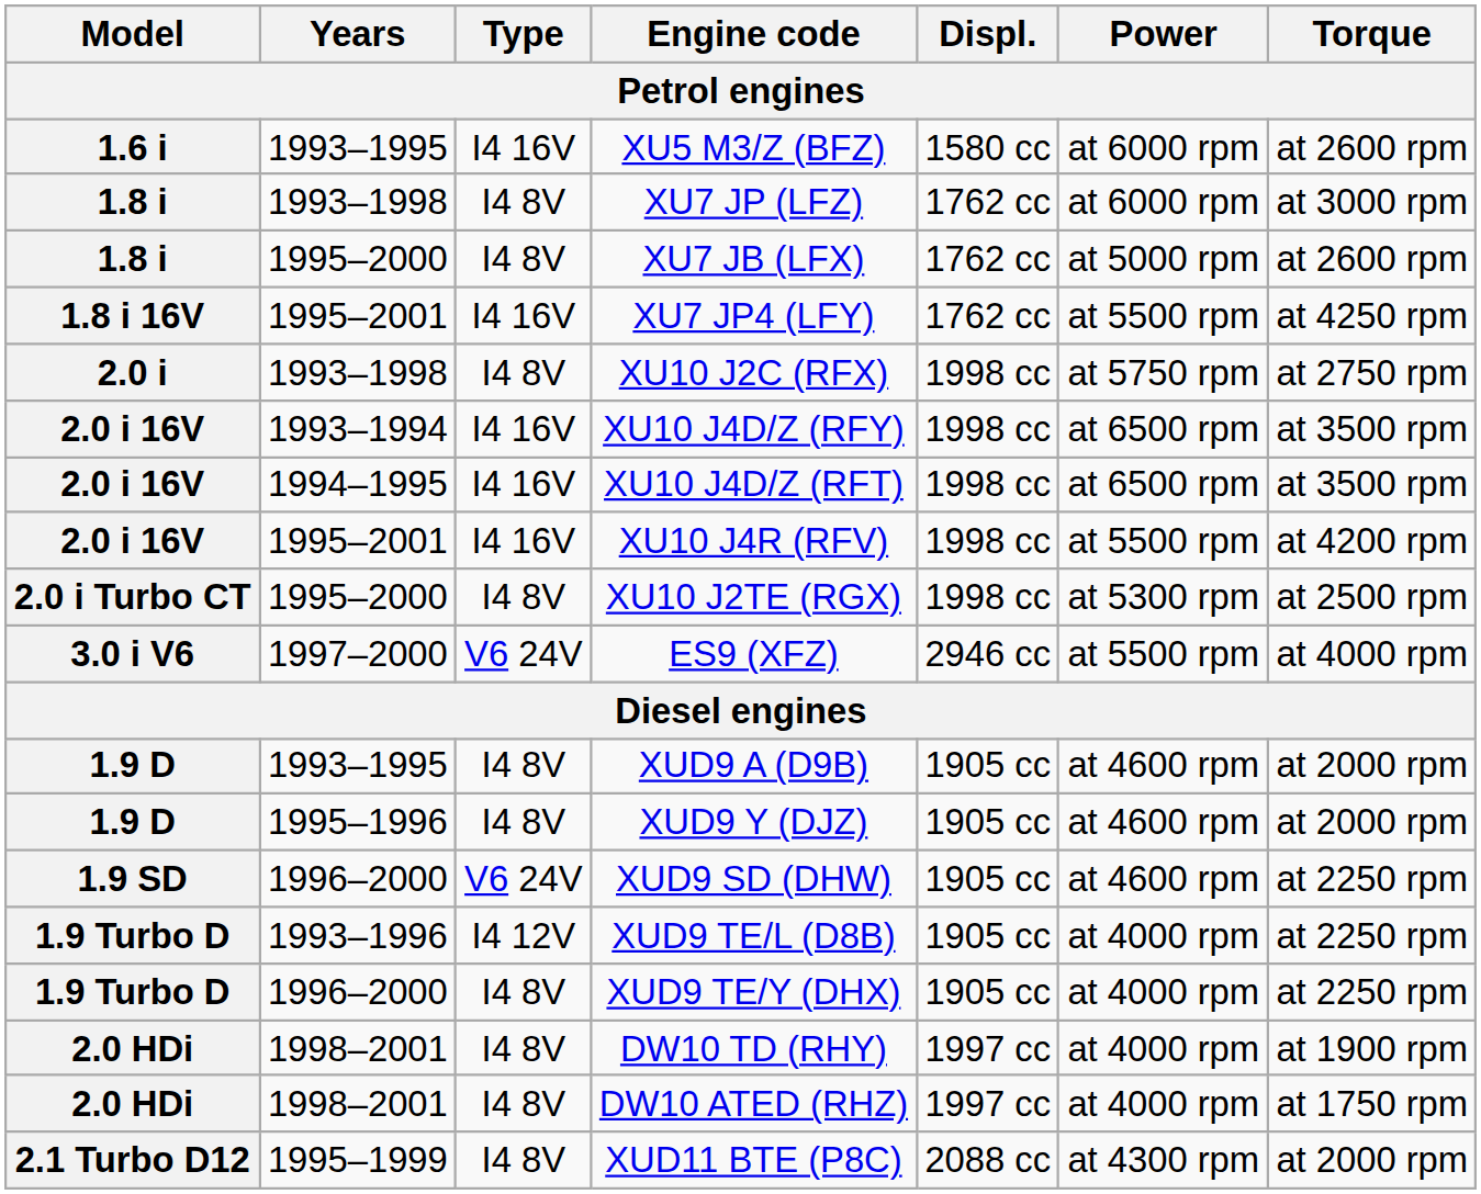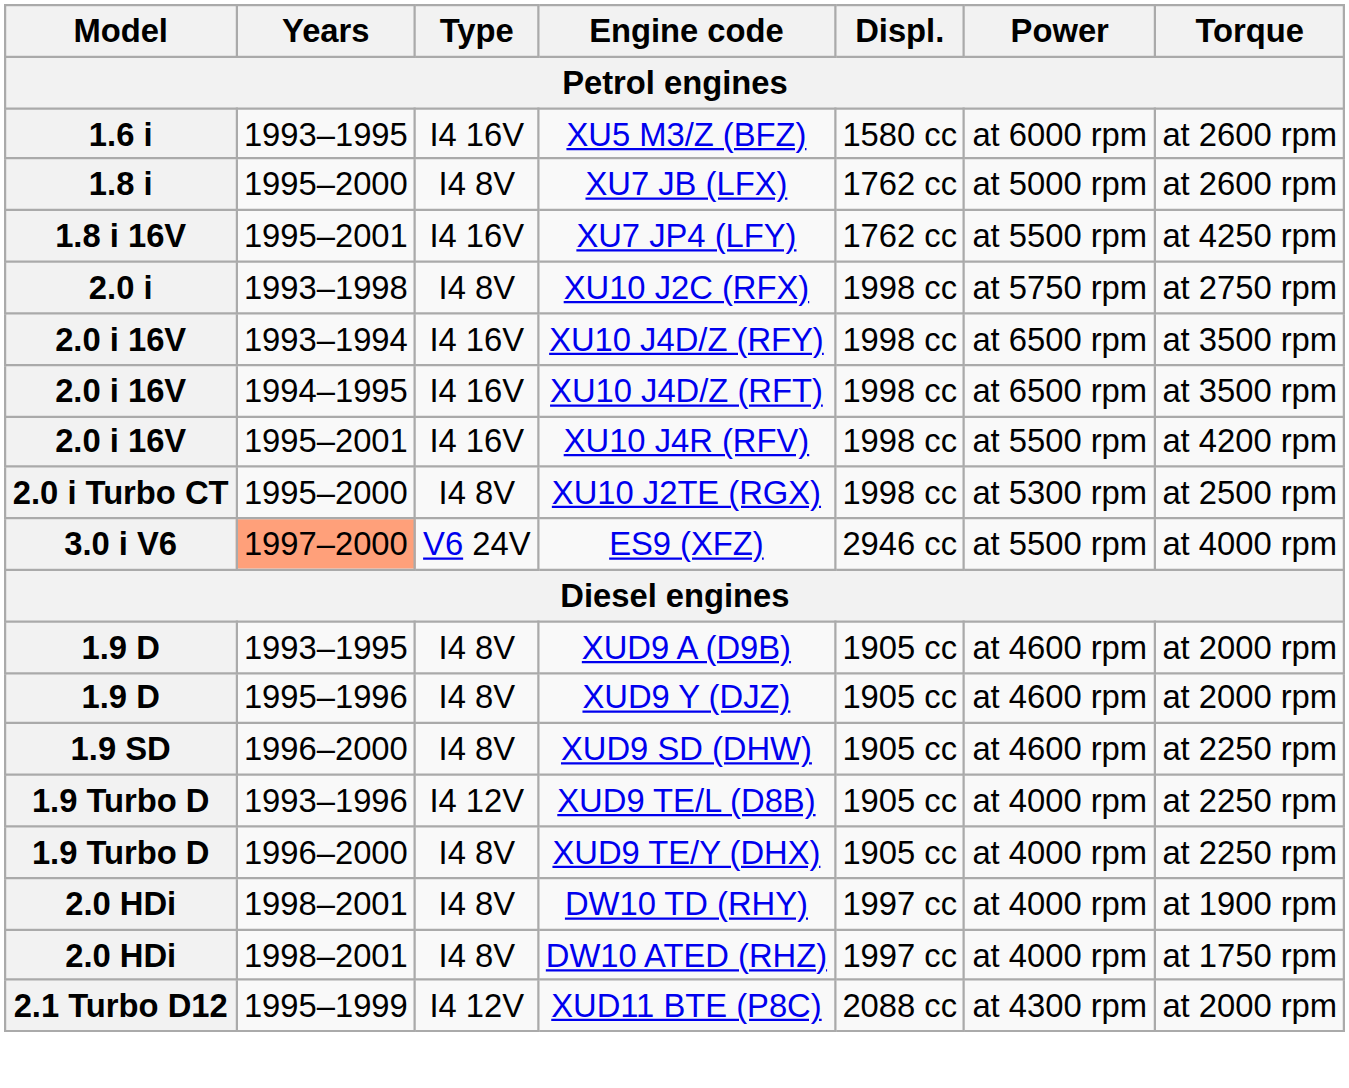- row: 1.8 i | 1993–1998 | I4 8V | XU7 JP (LFZ) | 1762 cc | at 6000 rpm | at 3000 rpm
ES9 (XFZ) | Years: no background -> lightsalmon background
XUD9 SD (DHW) | Type: V6 24V -> I4 8V
XUD11 BTE (P8C) | Type: I4 8V -> I4 12V
